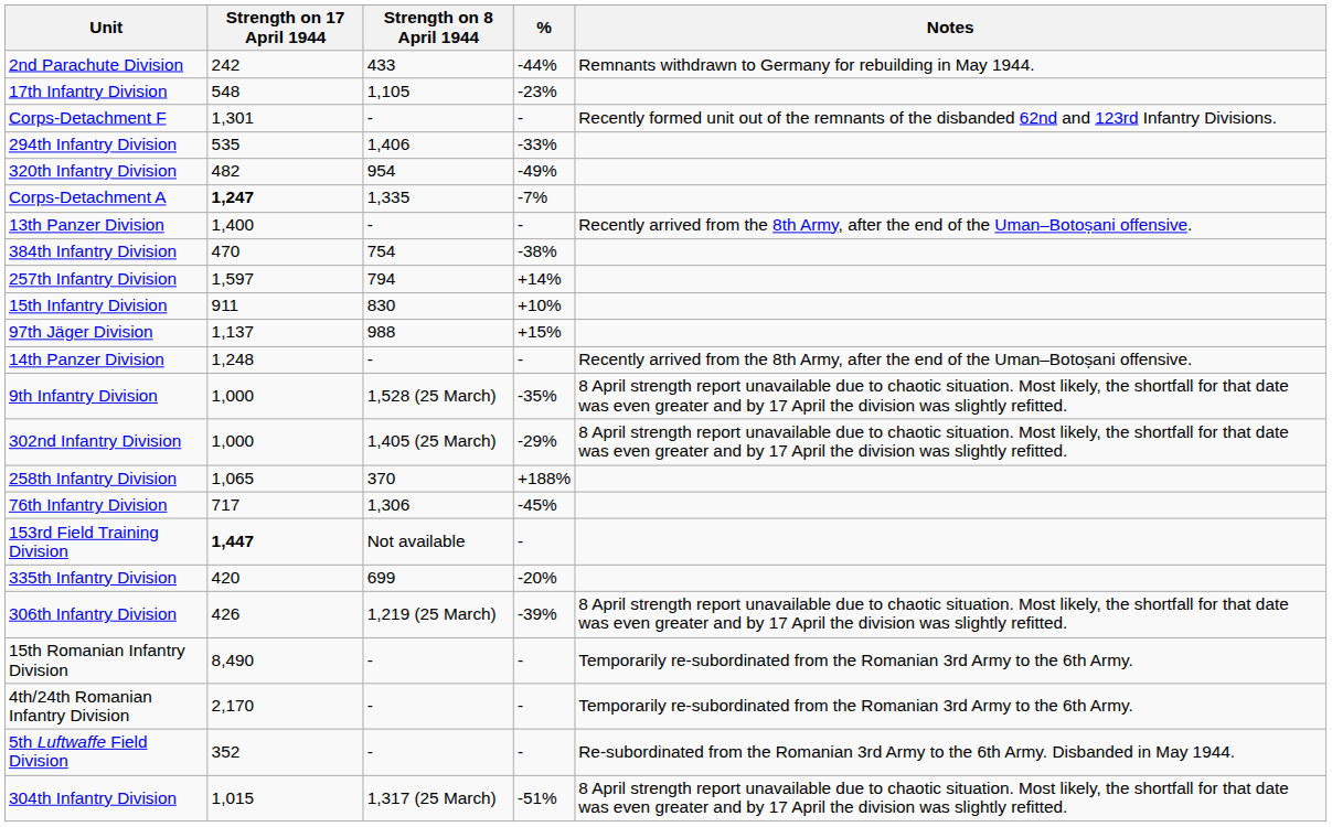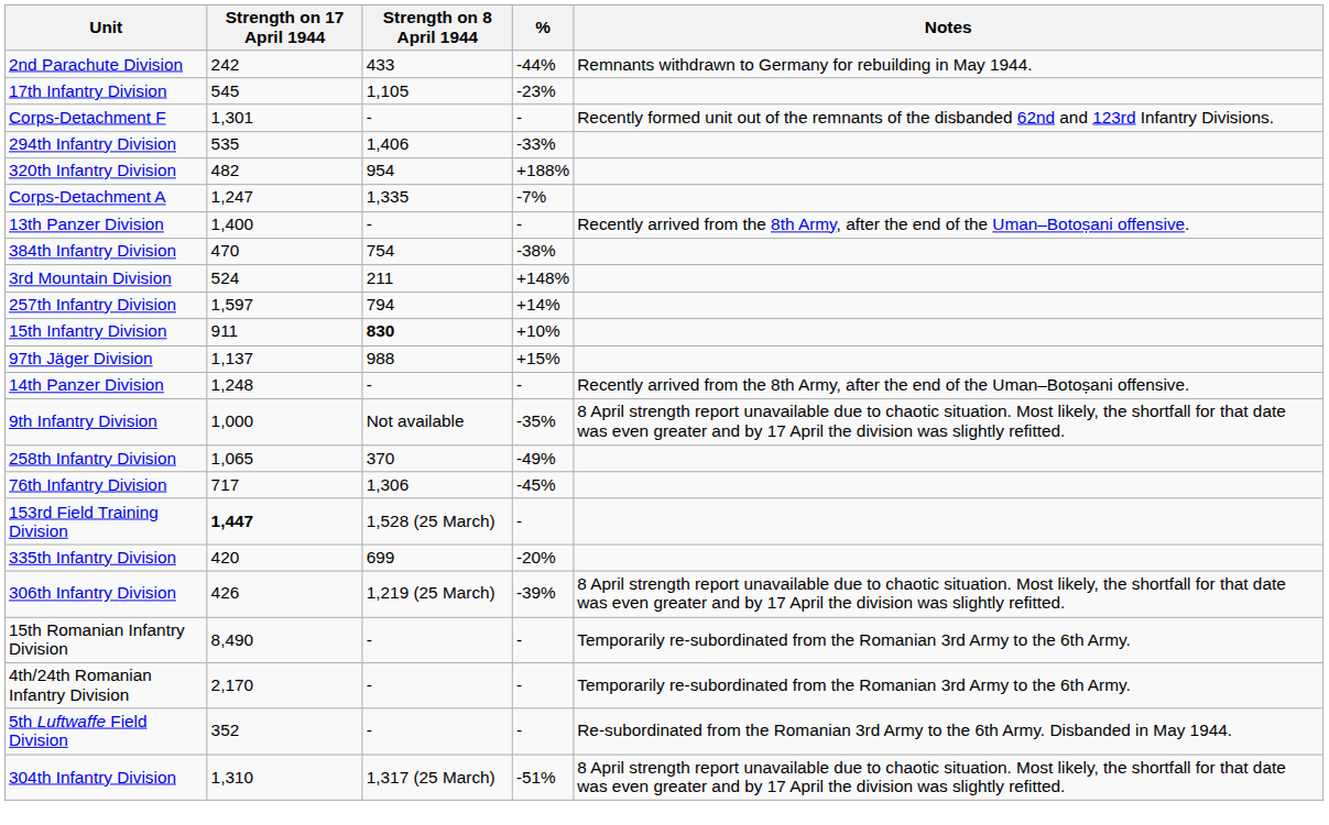17th Infantry Division | Strength on 17 April 1944: 548 -> 545
320th Infantry Division | %: -49% -> +188%
Corps-Detachment A | Strength on 17 April 1944: bold -> normal
+ row: 3rd Mountain Division | 524 | 211 | +148%
15th Infantry Division | Strength on 8 April 1944: normal -> bold
9th Infantry Division | Strength on 8 April 1944: 1,528 (25 March) -> Not available
- row: 302nd Infantry Division | 1,000 | 1,405 (25 March) | -29% | 8 April strength report unavailable due to chaotic situation. Most likely, the shortfall for that date was even greater and by 17 April the division was slightly refitted.
258th Infantry Division | %: +188% -> -49%
153rd Field Training Division | Strength on 8 April 1944: Not available -> 1,528 (25 March)
304th Infantry Division | Strength on 17 April 1944: 1,015 -> 1,310
